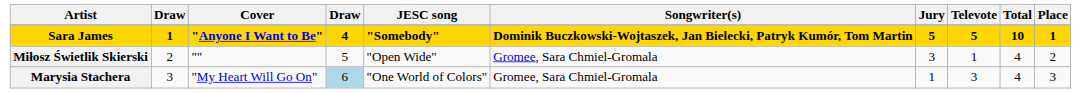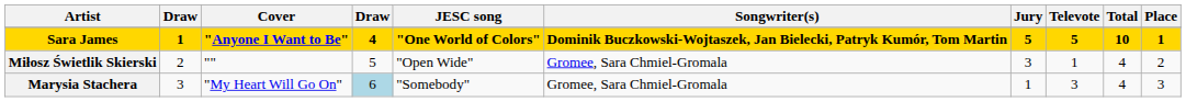Sara James | JESC song: "Somebody" -> "One World of Colors"
Marysia Stachera | JESC song: "One World of Colors" -> "Somebody"
